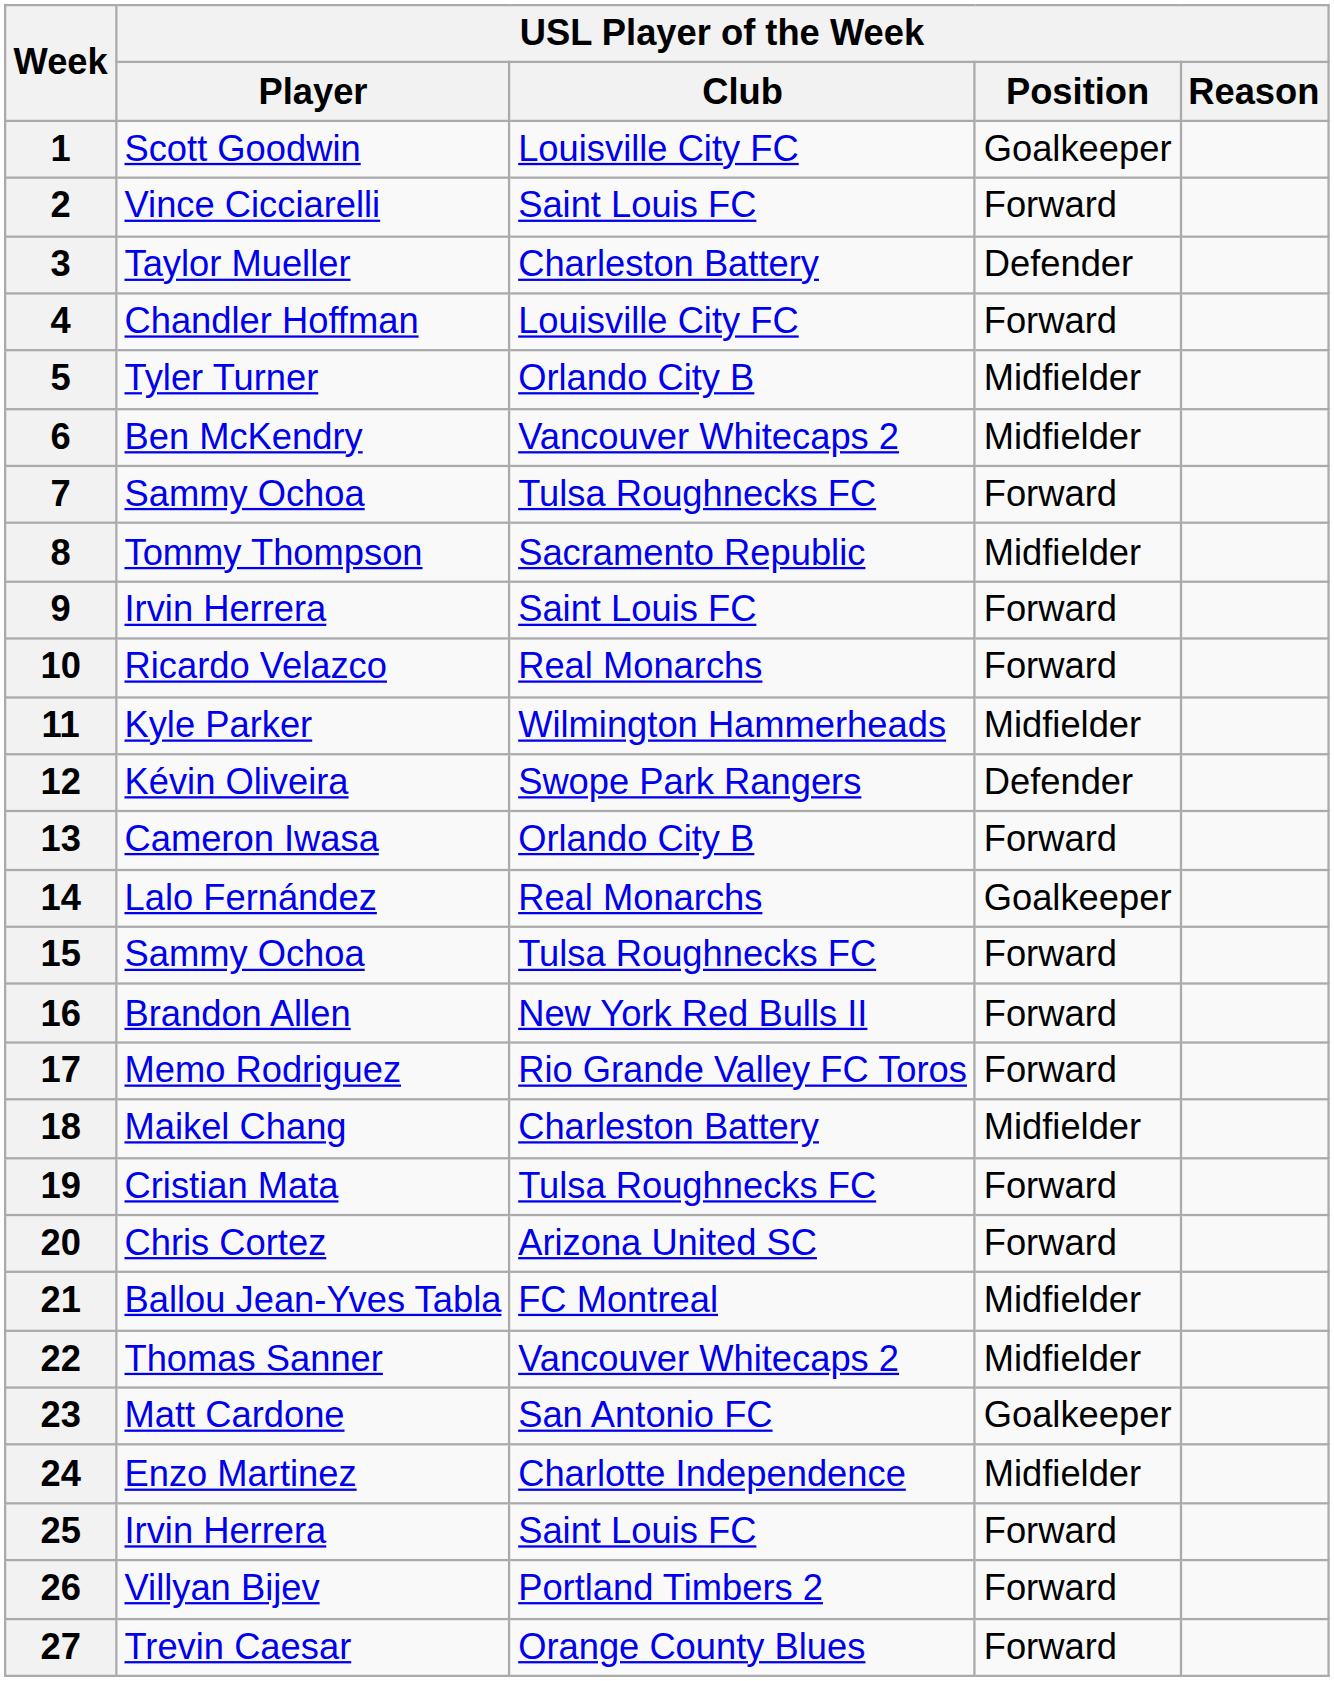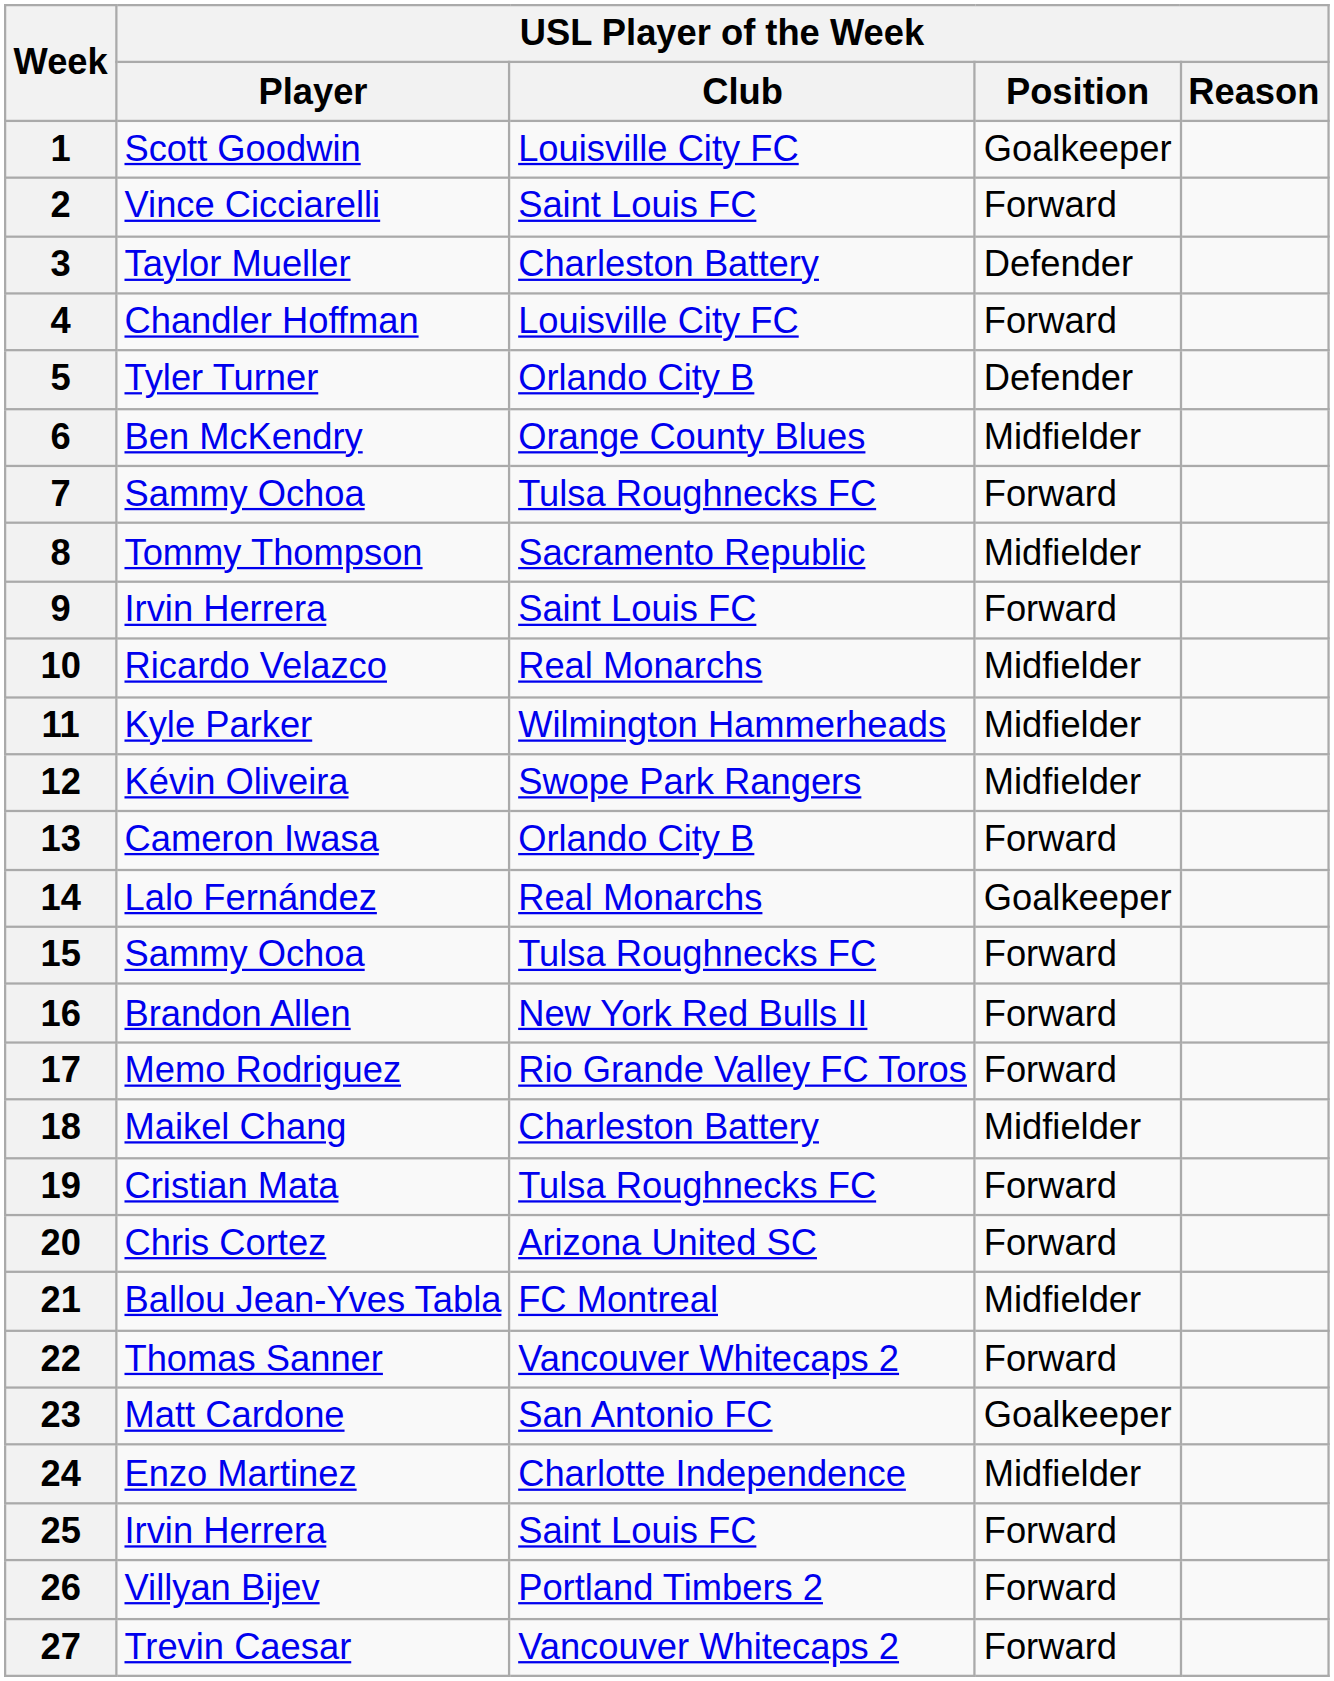5 | USL Player of the Week / Position: Midfielder -> Defender
6 | USL Player of the Week / Club: Vancouver Whitecaps 2 -> Orange County Blues
10 | USL Player of the Week / Position: Forward -> Midfielder
12 | USL Player of the Week / Position: Defender -> Midfielder
22 | USL Player of the Week / Position: Midfielder -> Forward
27 | USL Player of the Week / Club: Orange County Blues -> Vancouver Whitecaps 2
